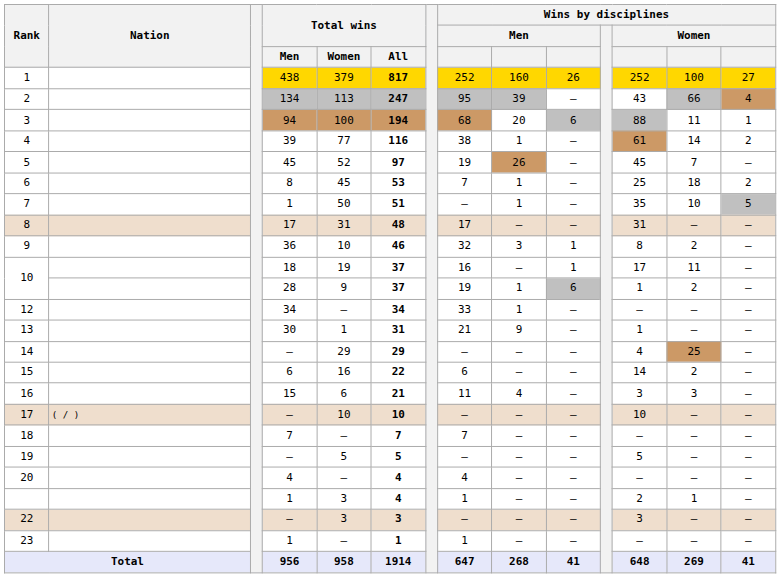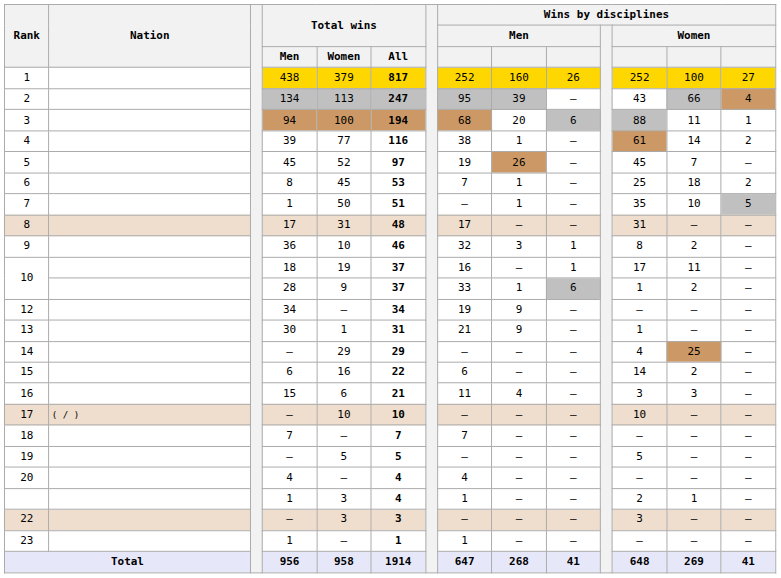10 / 28 | column 8: 19 -> 33
12 | column 8: 33 -> 19
12 | column 9: 1 -> 9
